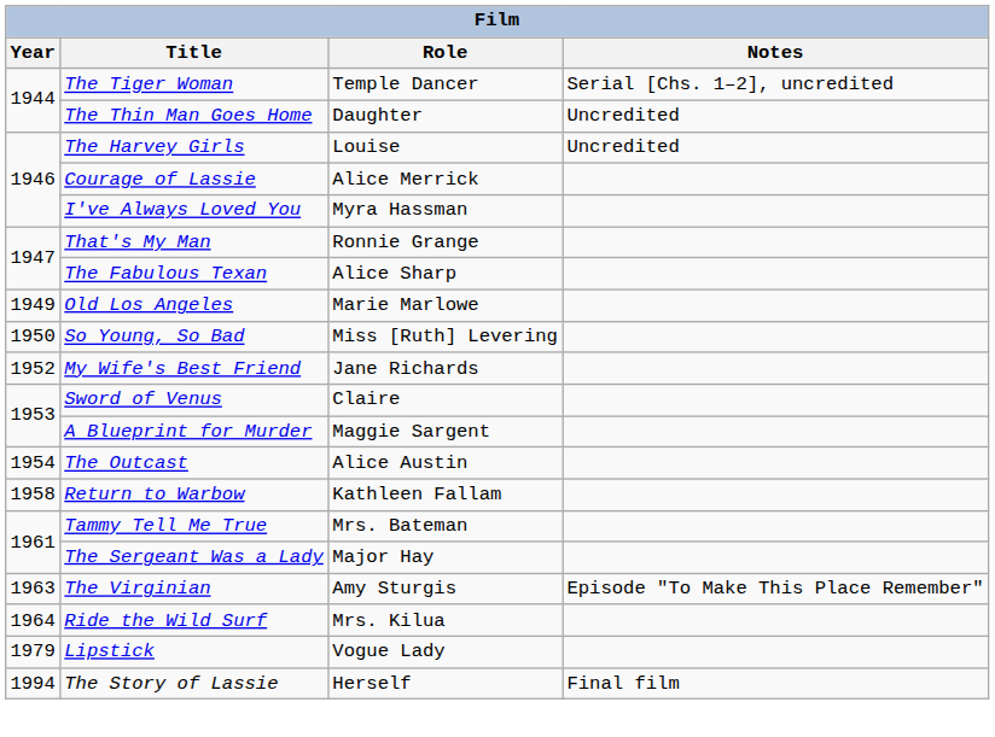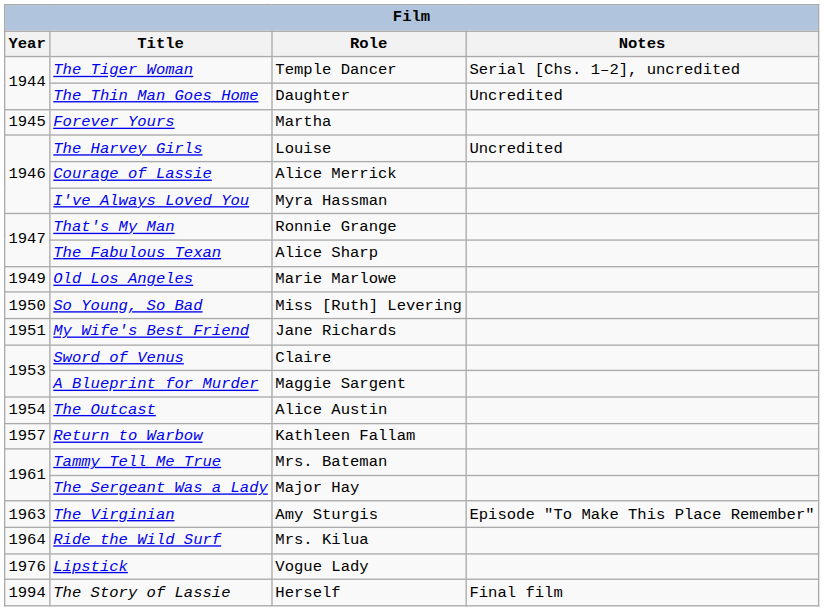+ row: 1945 | Forever Yours | Martha
My Wife's Best Friend | Year: 1952 -> 1951
Return to Warbow | Year: 1958 -> 1957
Lipstick | Year: 1979 -> 1976
